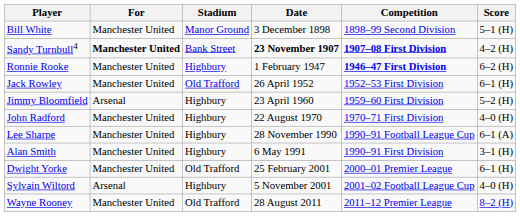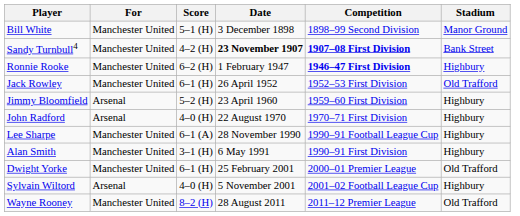columns swapped: Score <-> Stadium
Sandy Turnbull4 | For: bold -> normal
John Radford | For: Manchester United -> Arsenal
